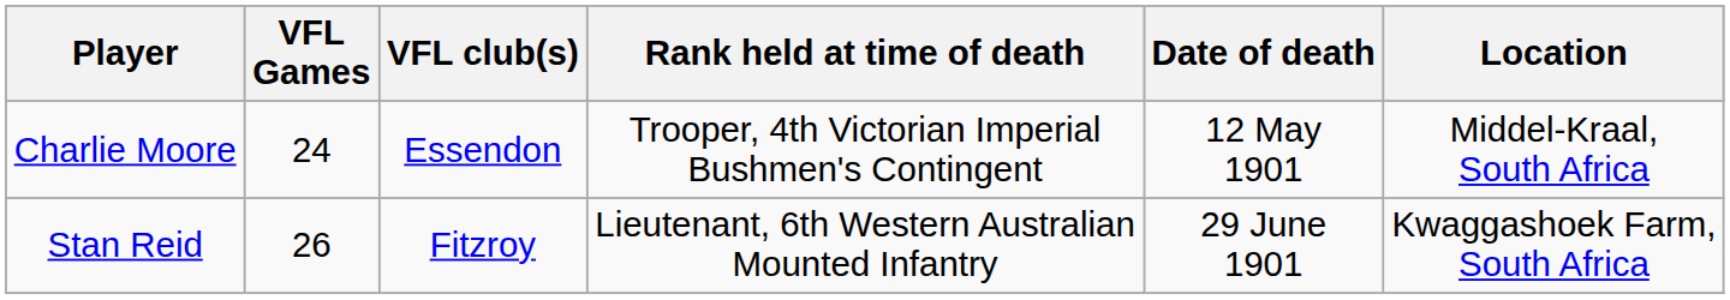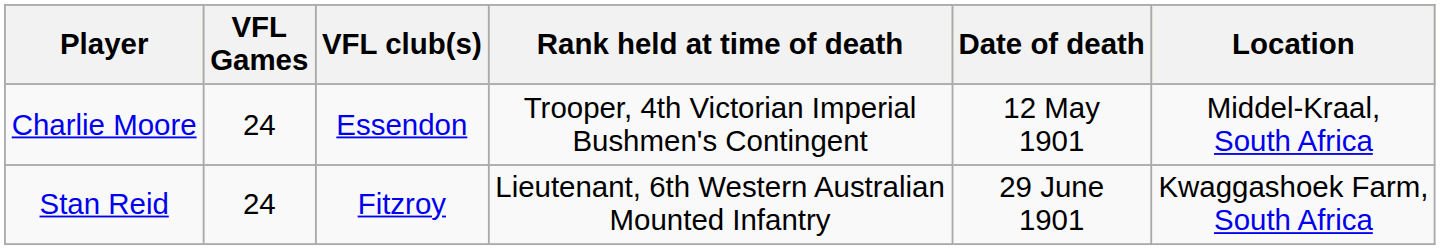Stan Reid | VFL Games: 26 -> 24
